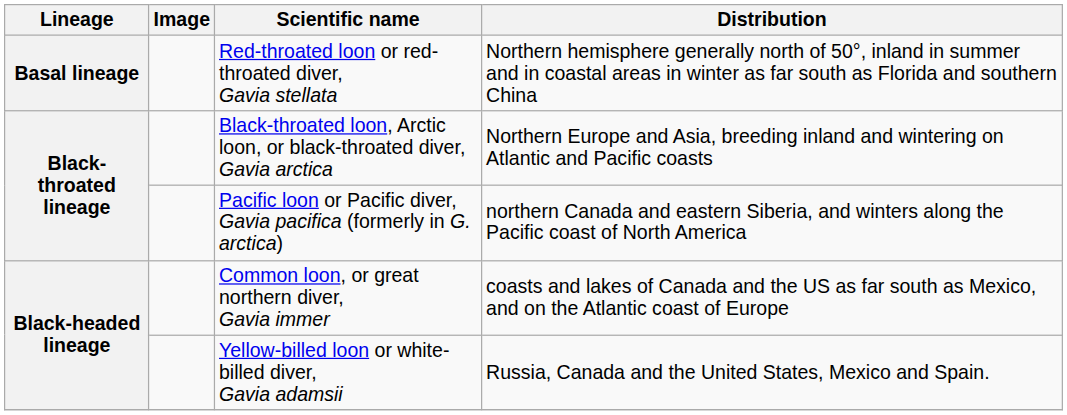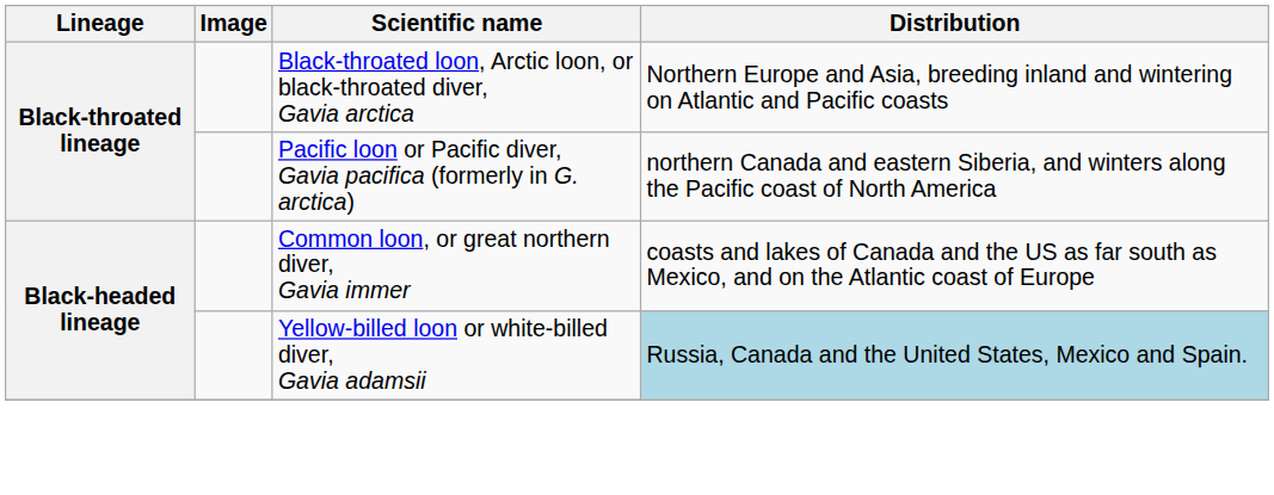- row: Basal lineage | Red-throated loon or red-throated diver, Gavia stellata | Northern hemisphere generally north of 50°, inland in summer and in coastal areas in winter as far south as Florida and southern China
Yellow-billed loon or white-billed diver, Gavia adamsii | Distribution: no background -> lightblue background
